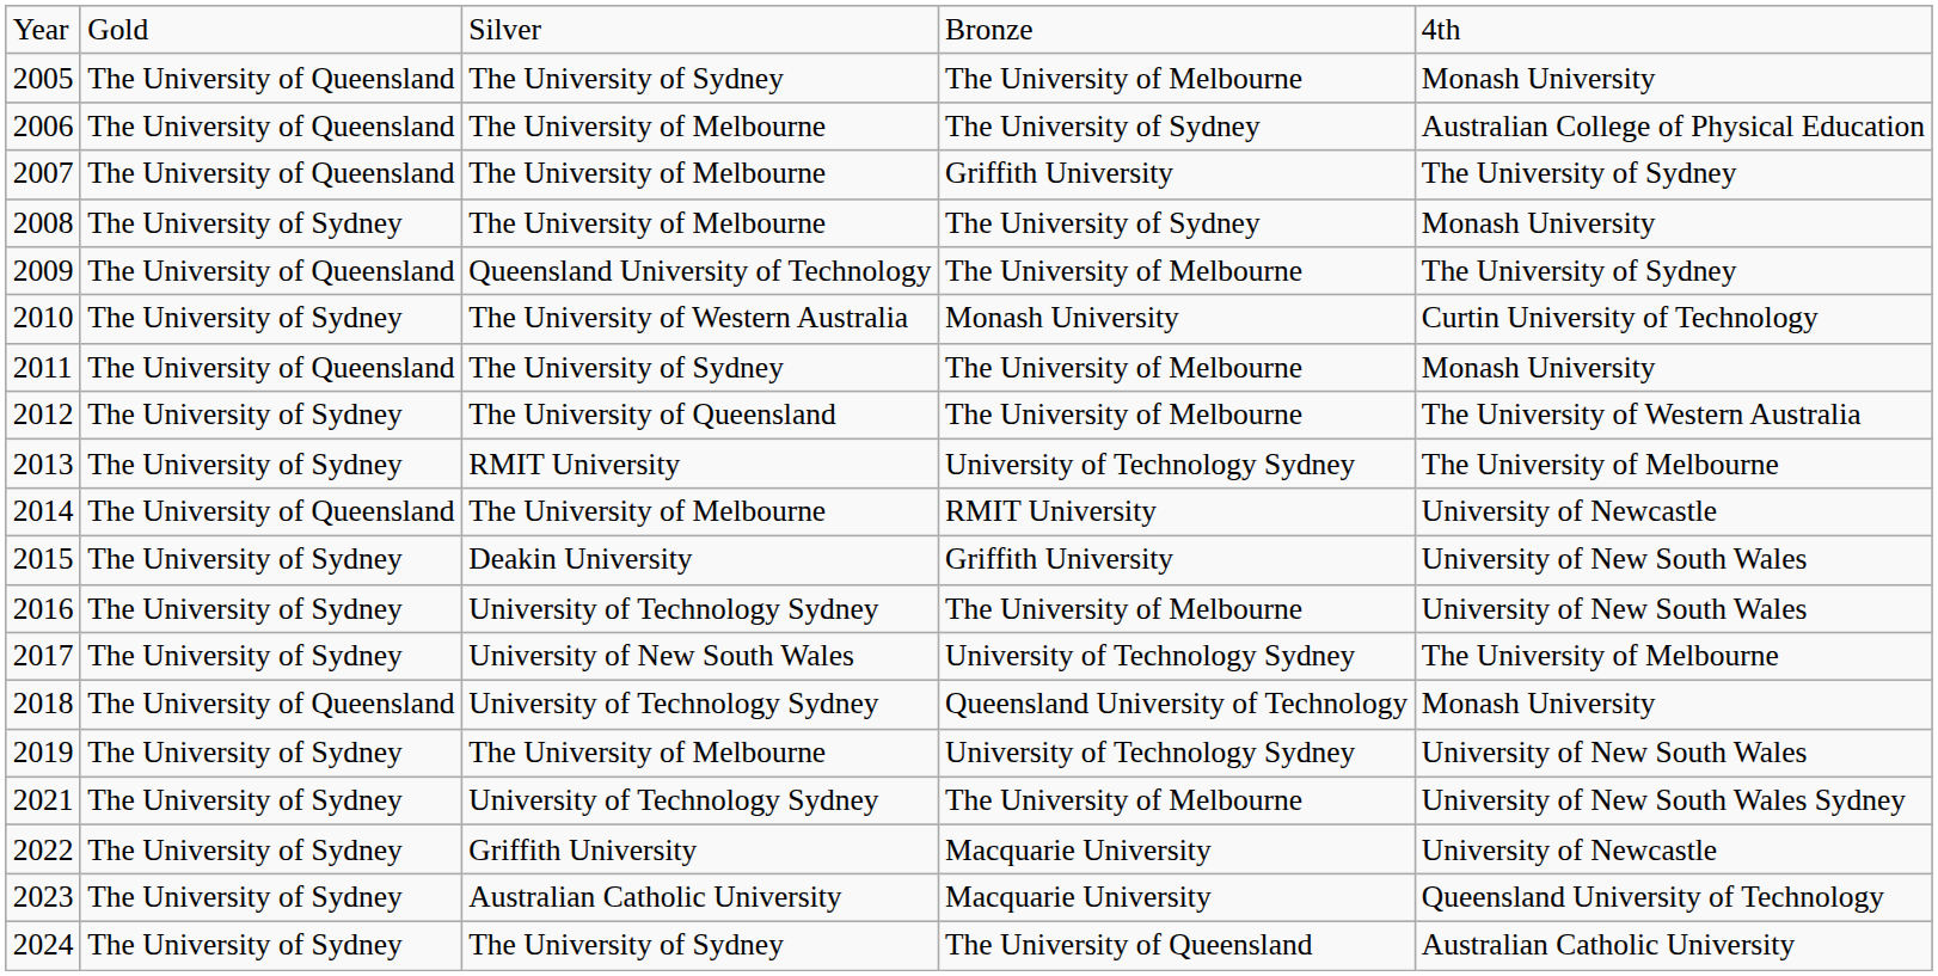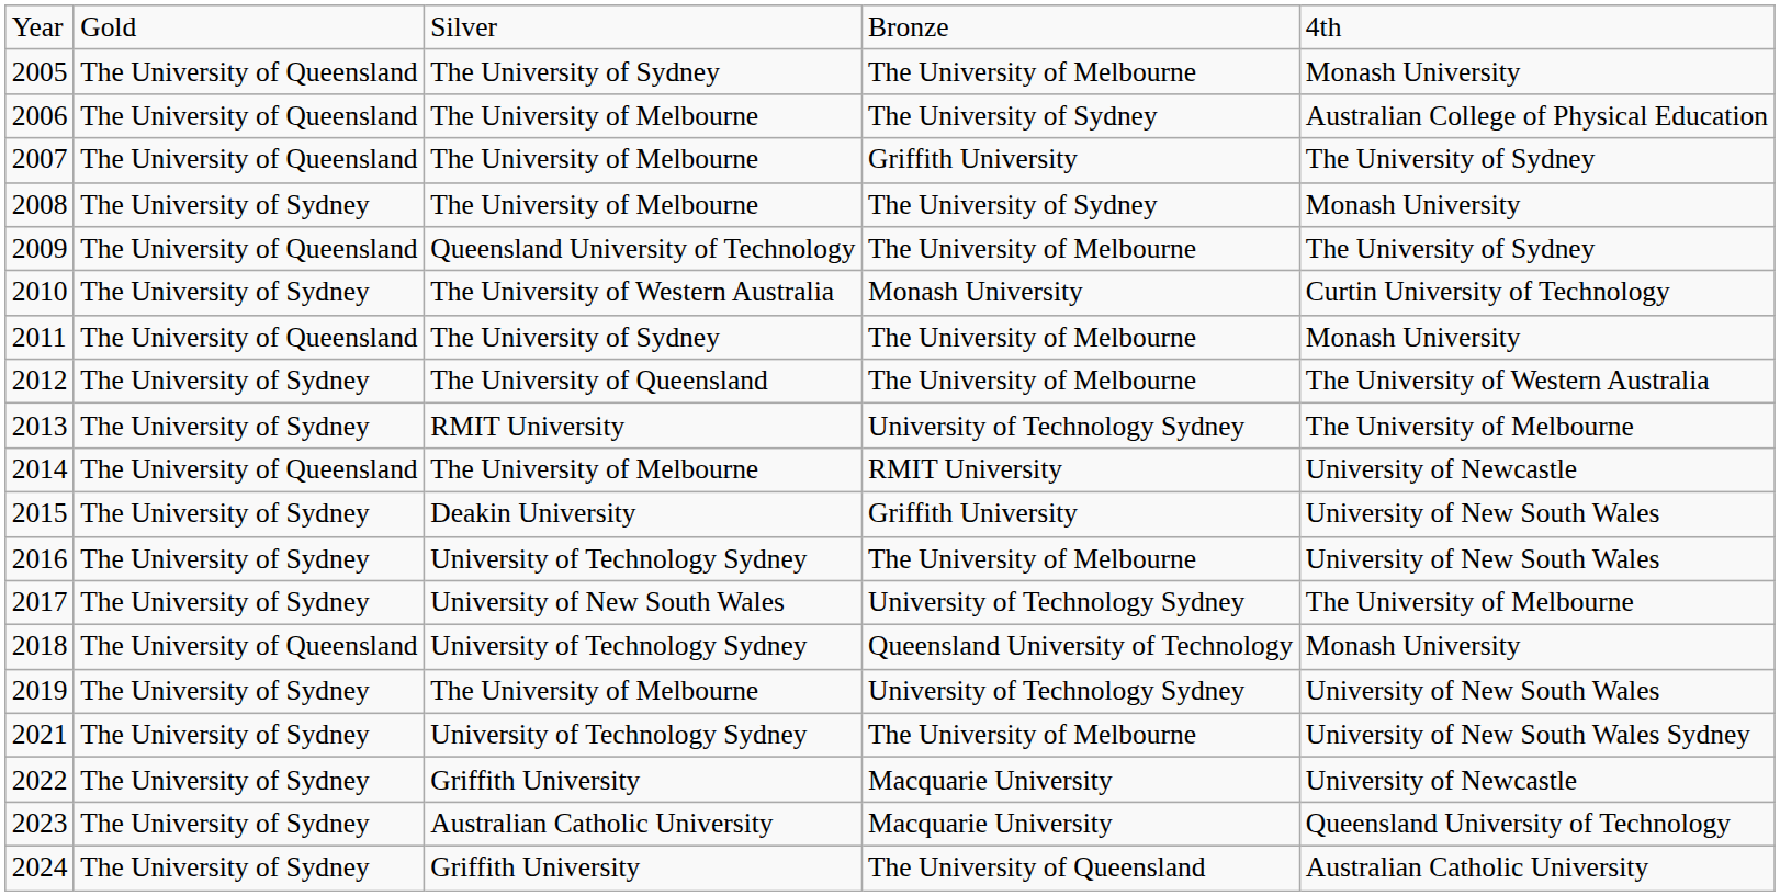2024 | column 3: The University of Sydney -> Griffith University
